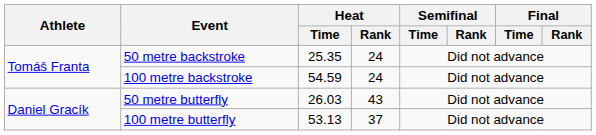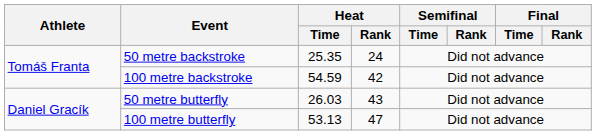100 metre backstroke | Heat / Rank: 24 -> 42
100 metre butterfly | Heat / Rank: 37 -> 47
